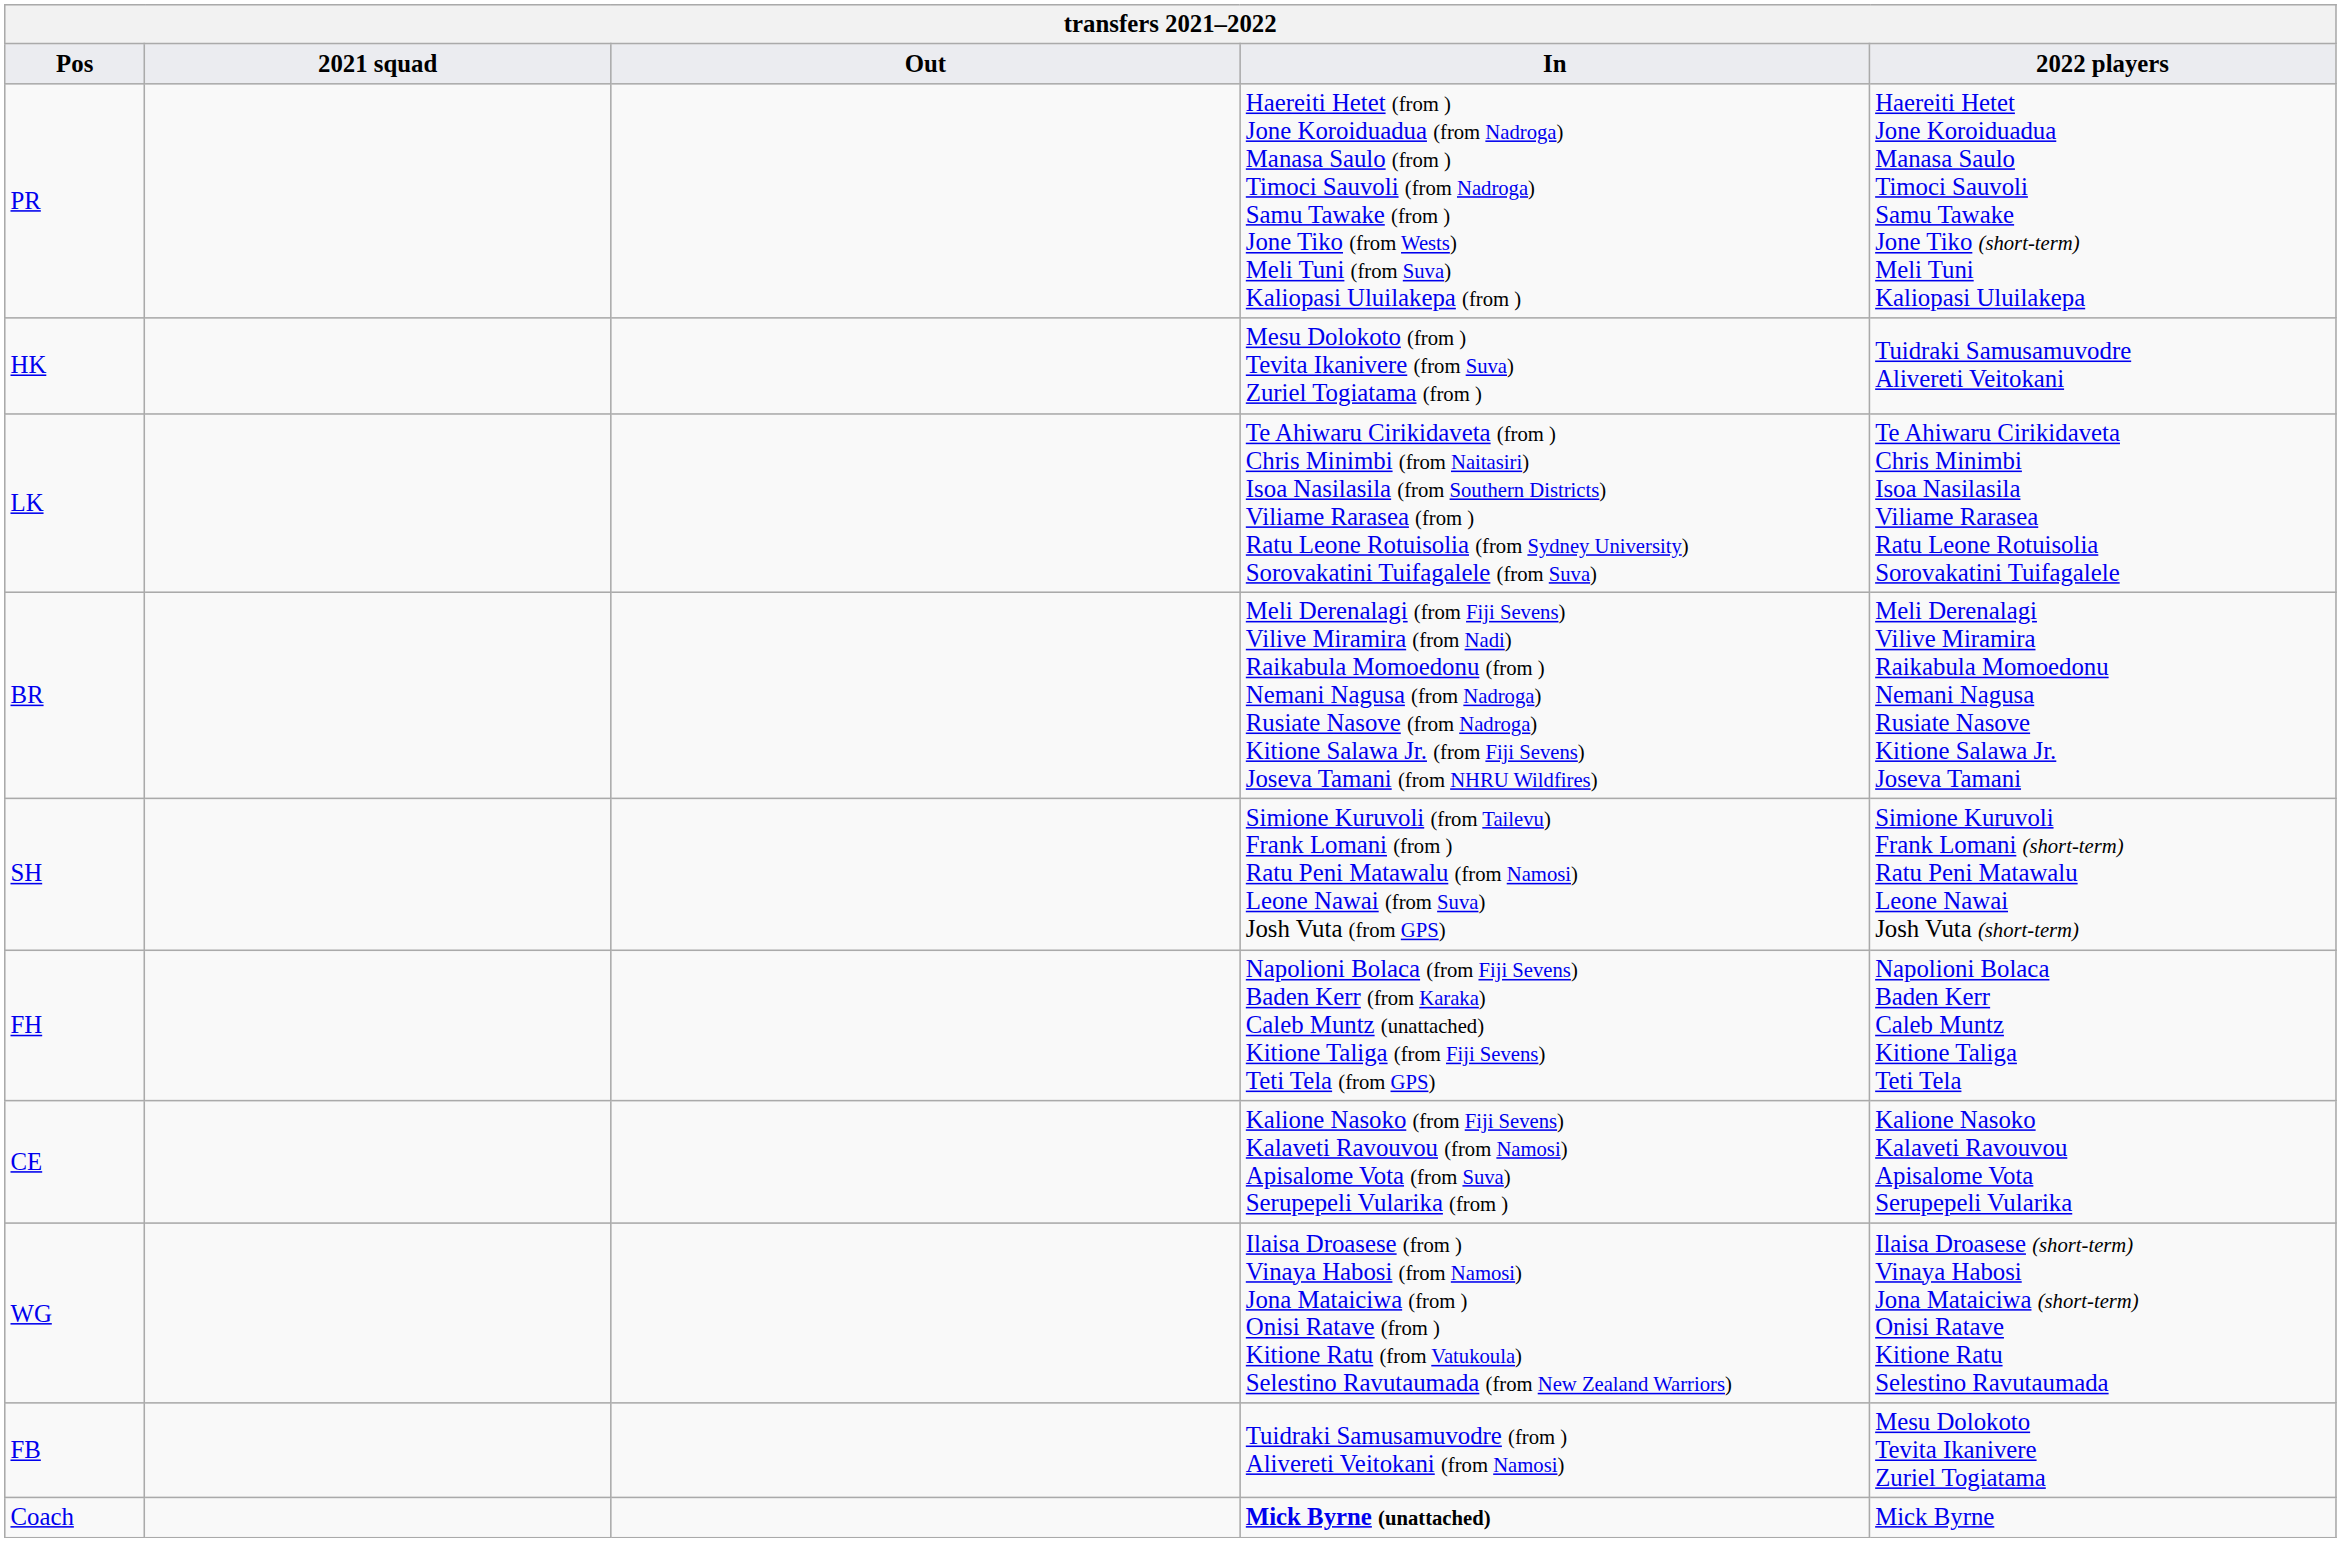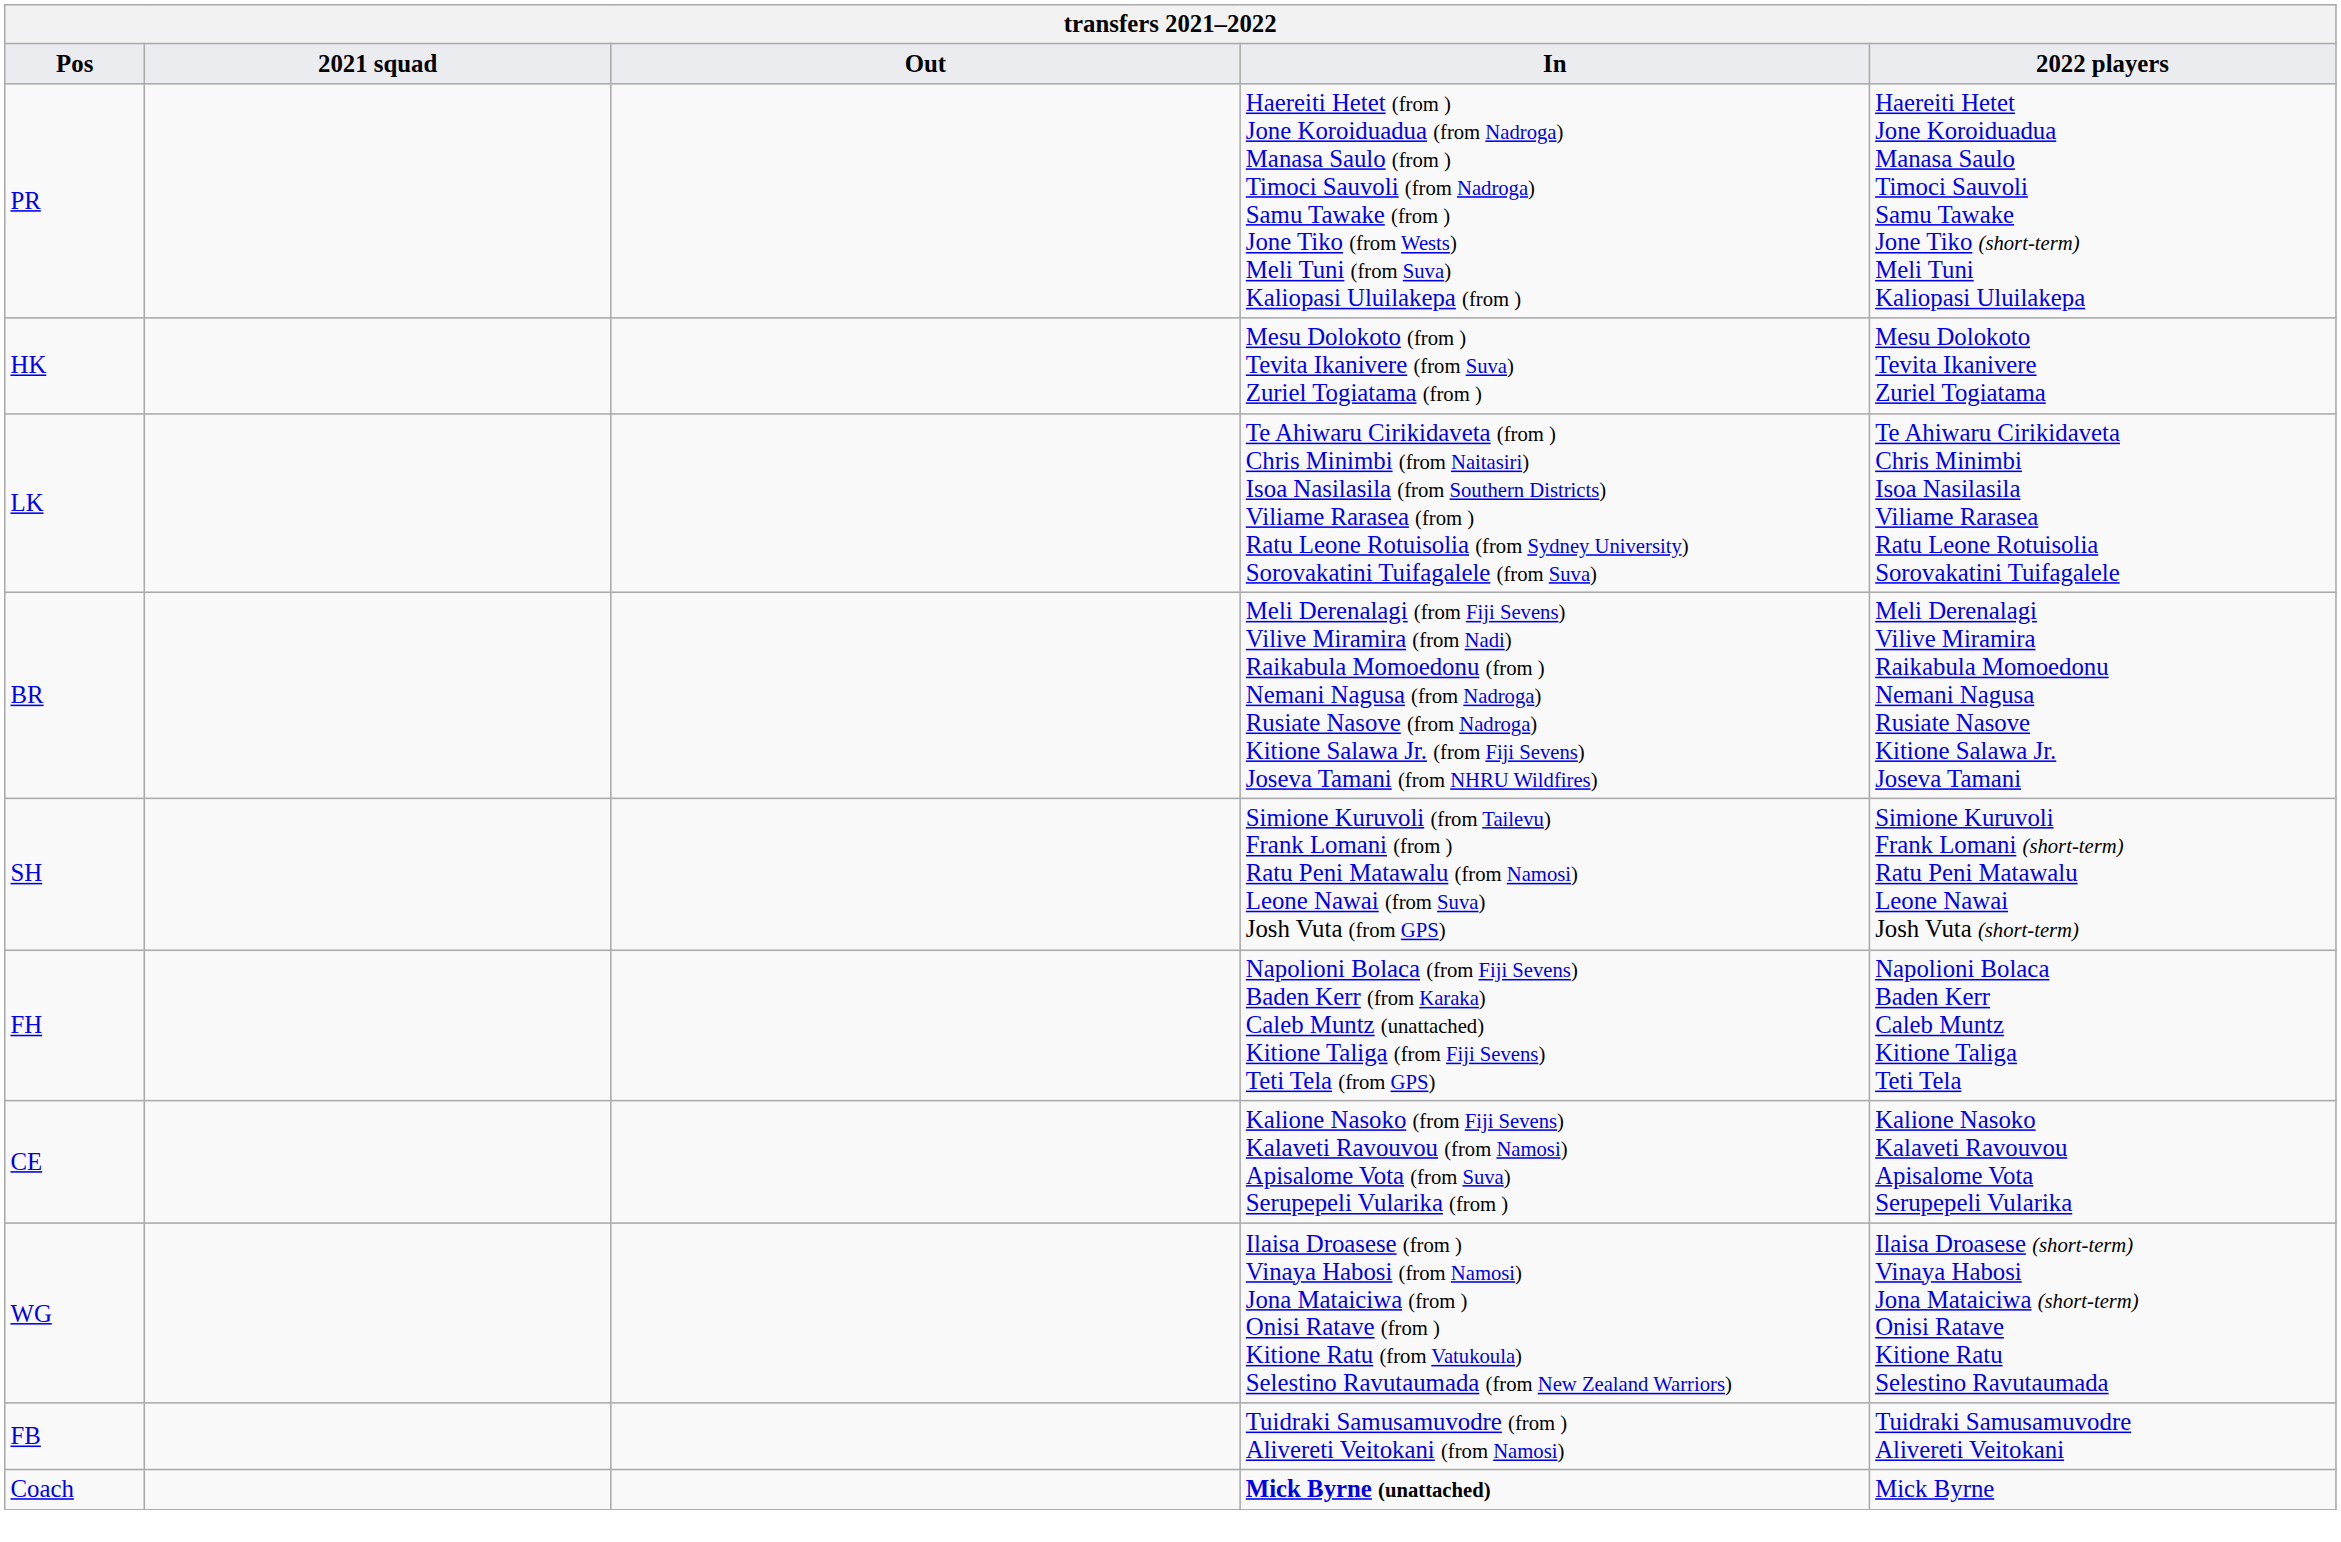HK | 2022 players: Tuidraki Samusamuvodre Alivereti Veitokani -> Mesu Dolokoto Tevita Ikanivere Zuriel Togiatama
FB | 2022 players: Mesu Dolokoto Tevita Ikanivere Zuriel Togiatama -> Tuidraki Samusamuvodre Alivereti Veitokani
